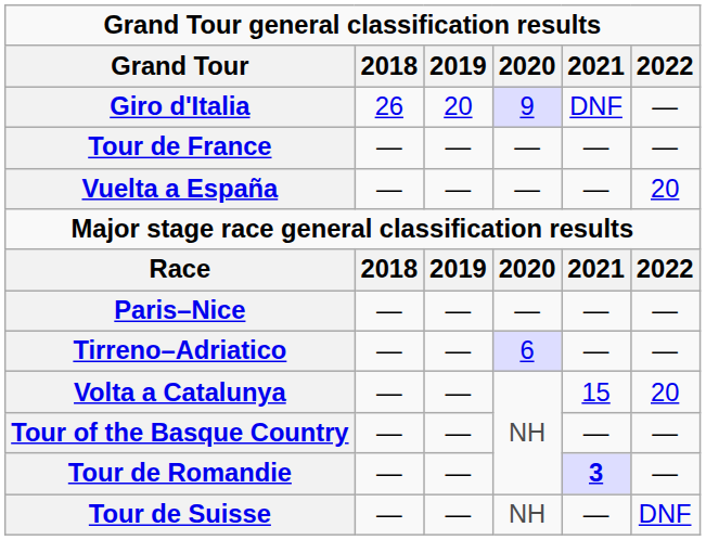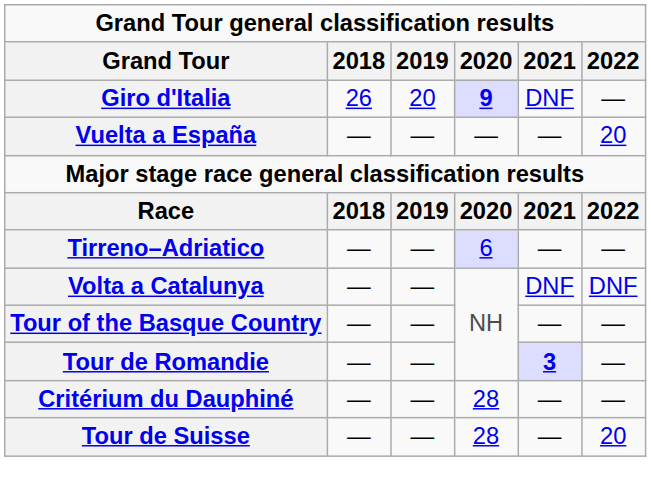Giro d'Italia | 2020: normal -> bold
- row: Tour de France | — | — | — | — | —
- row: Paris–Nice | — | — | — | — | —
Volta a Catalunya | 2021: 15 -> DNF
Volta a Catalunya | 2022: 20 -> DNF
+ row: Critérium du Dauphiné | — | — | 28 | — | —
Tour de Suisse | 2020: NH -> 28
Tour de Suisse | 2022: DNF -> 20
